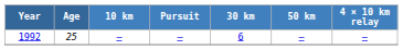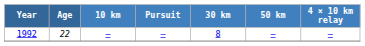1992 | Age: 25 -> 22
1992 | 30 km: 6 -> 8
